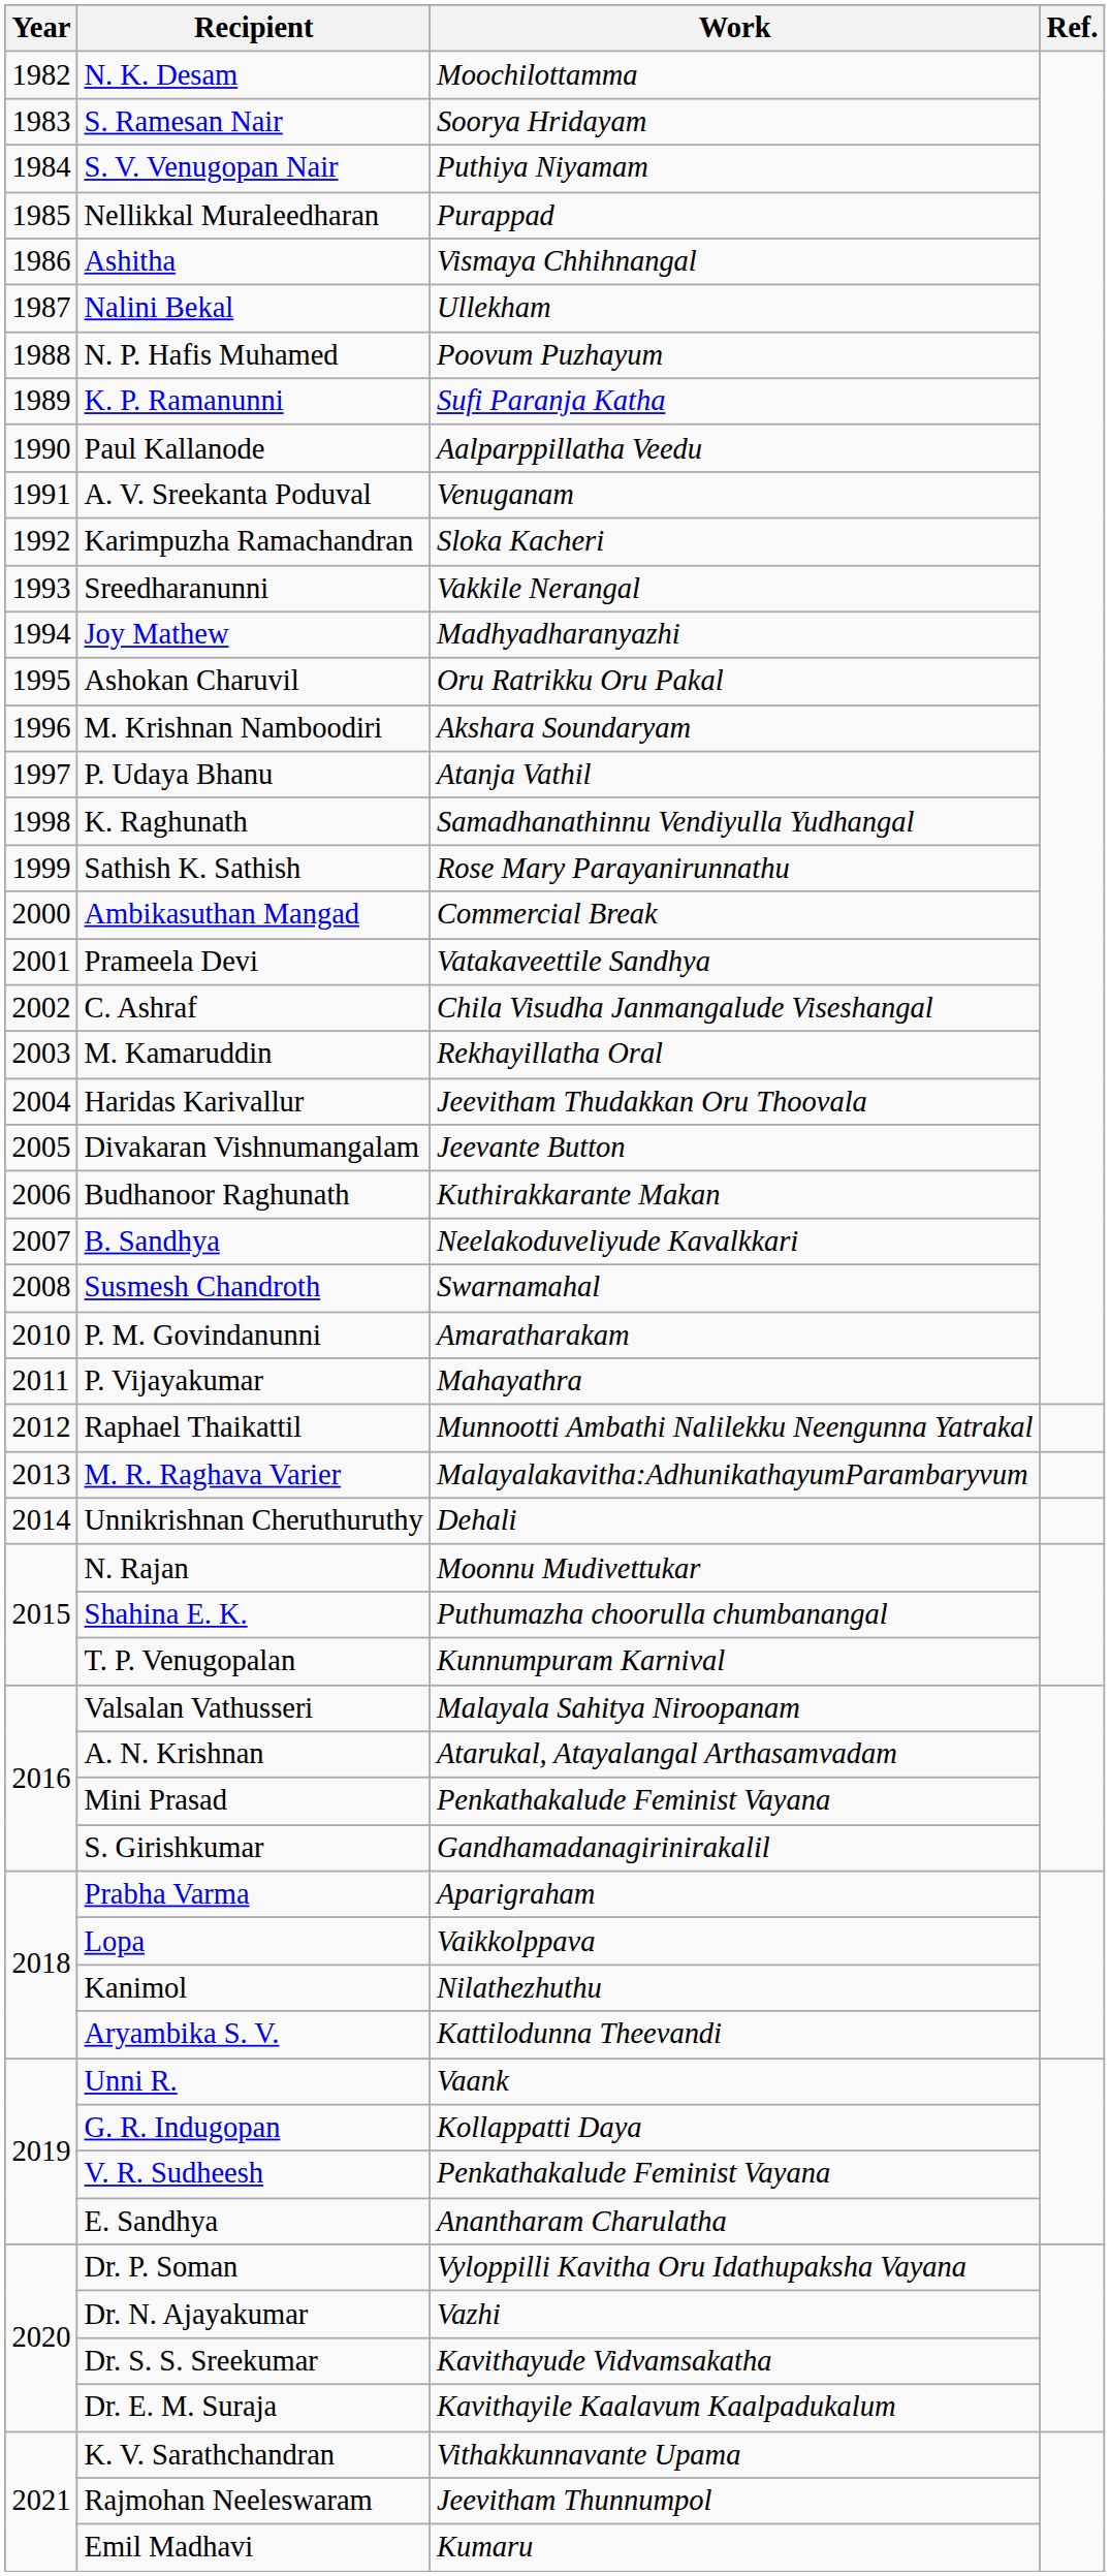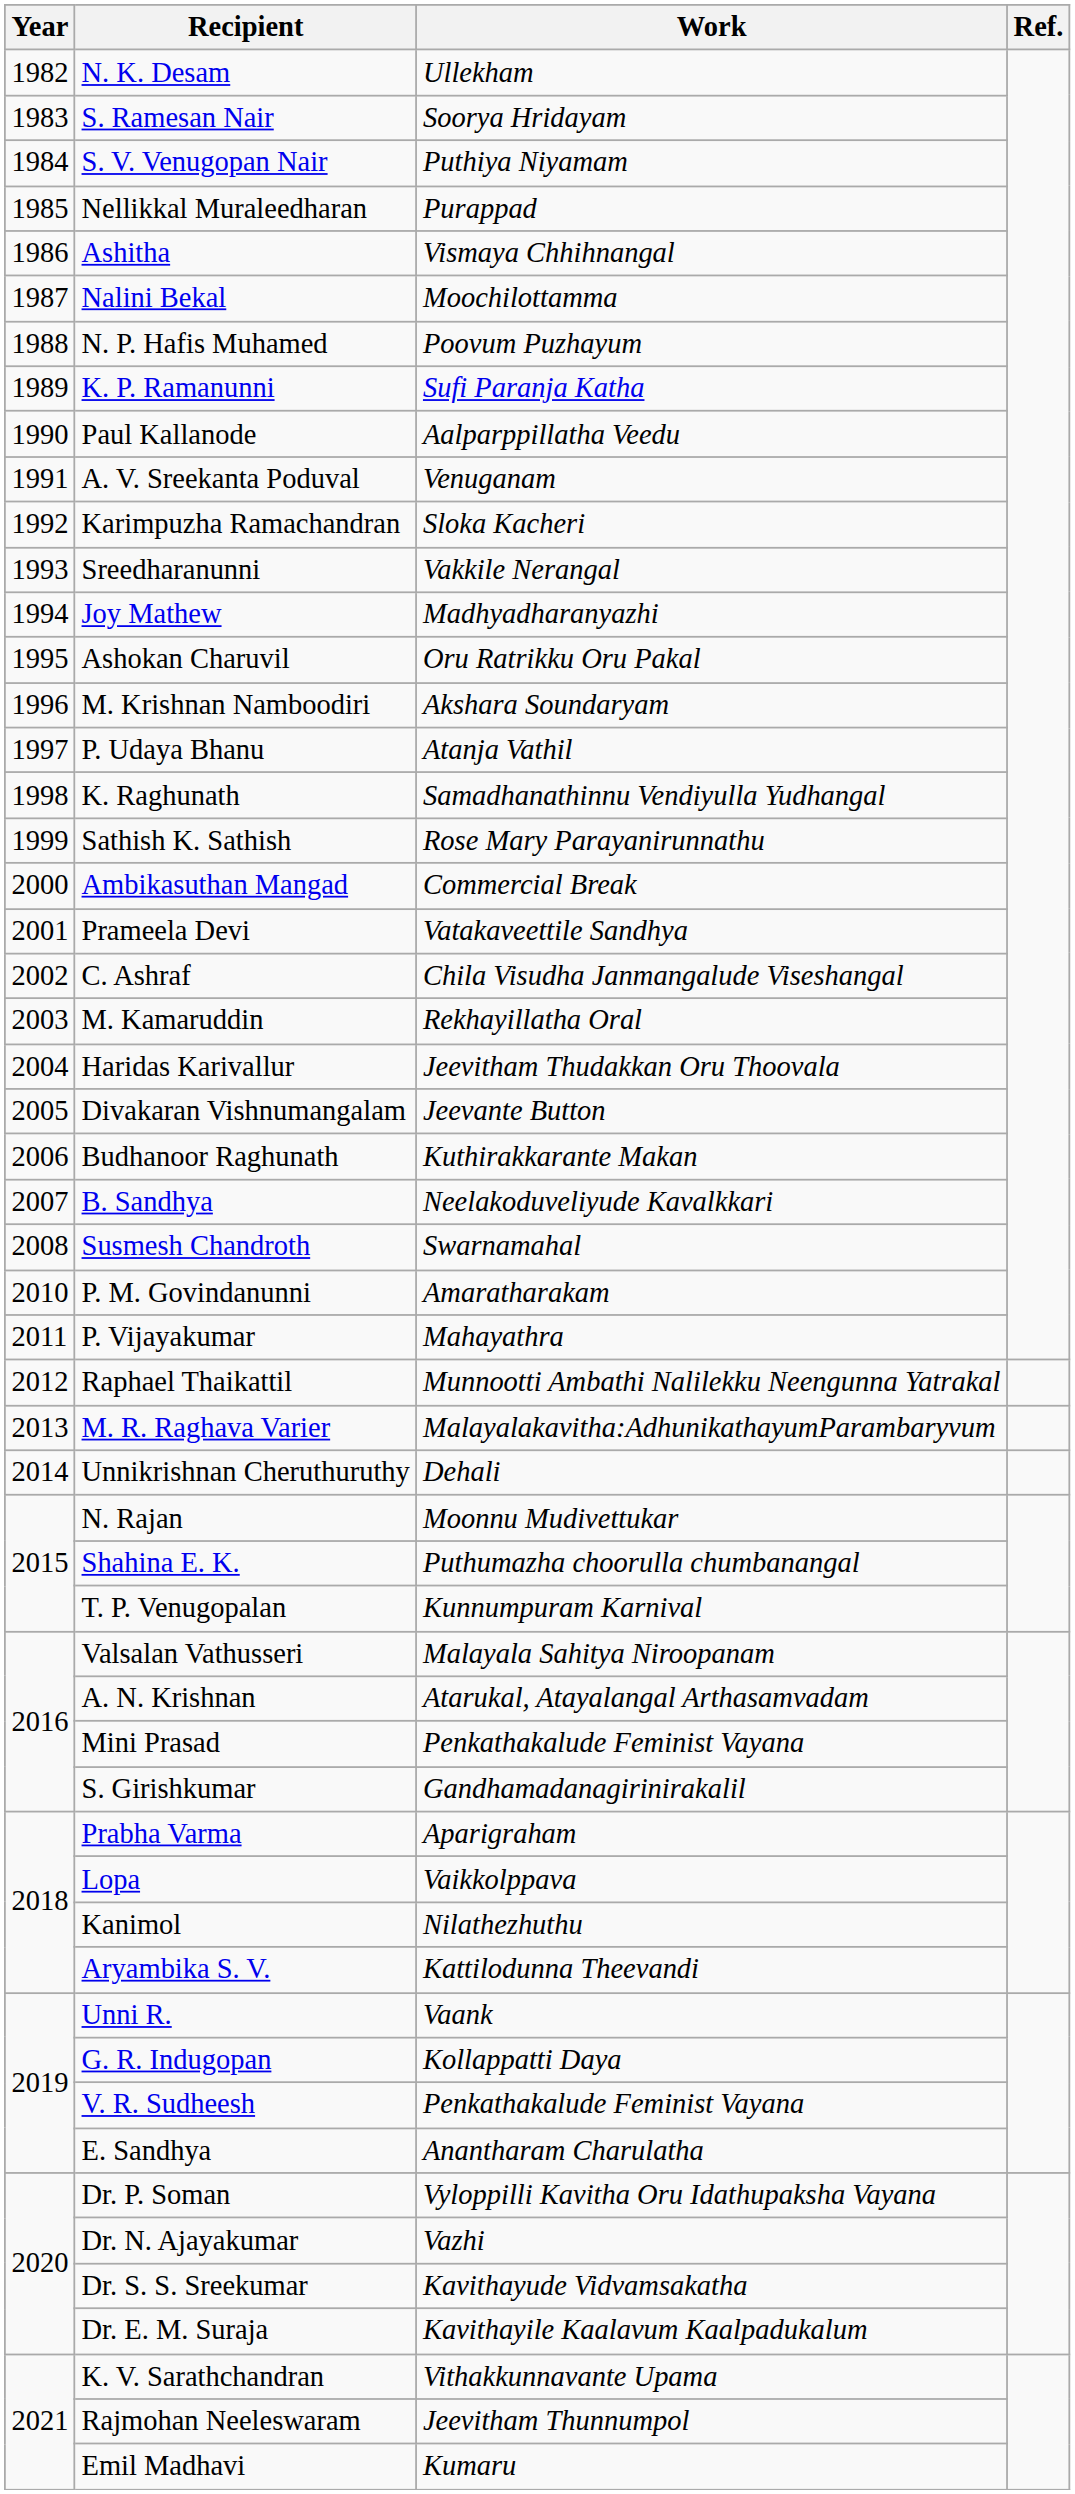N. K. Desam | Work: Moochilottamma -> Ullekham
Nalini Bekal | Work: Ullekham -> Moochilottamma
